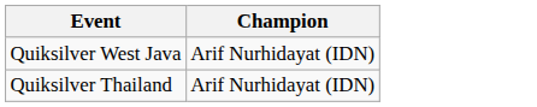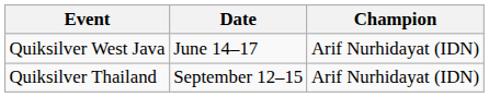+ column: Date | June 14–17 | September 12–15
